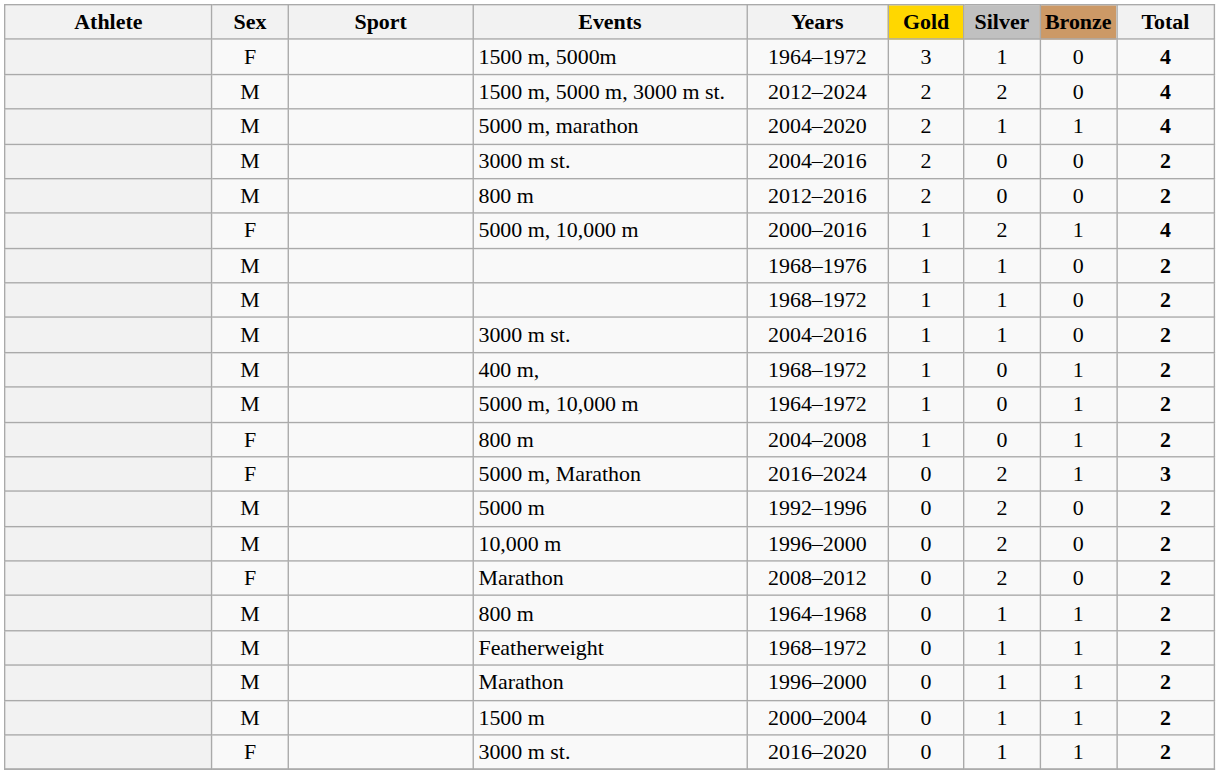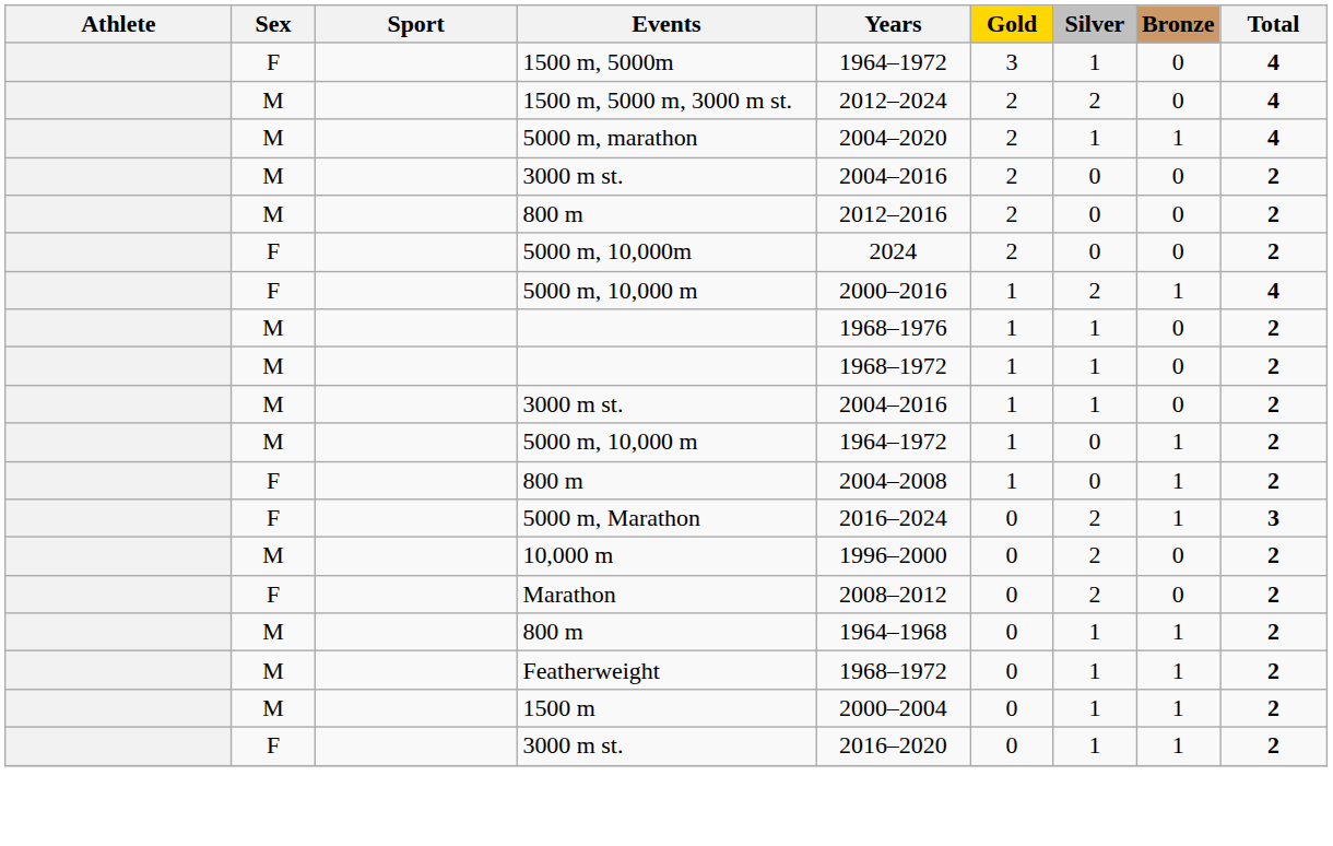+ row: F | 5000 m, 10,000m | 2024 | 2 | 0 | 0 | 2
- row: M | 400 m, | 1968–1972 | 1 | 0 | 1 | 2
- row: M | 5000 m | 1992–1996 | 0 | 2 | 0 | 2
- row: M | Marathon | 1996–2000 | 0 | 1 | 1 | 2
